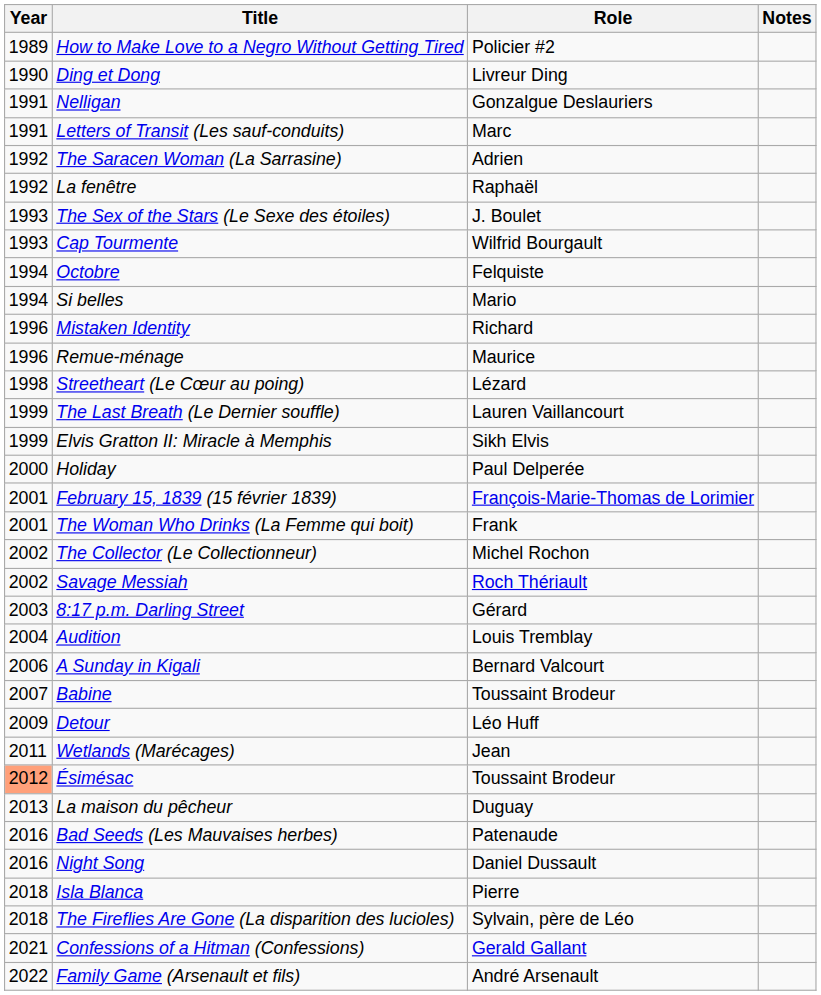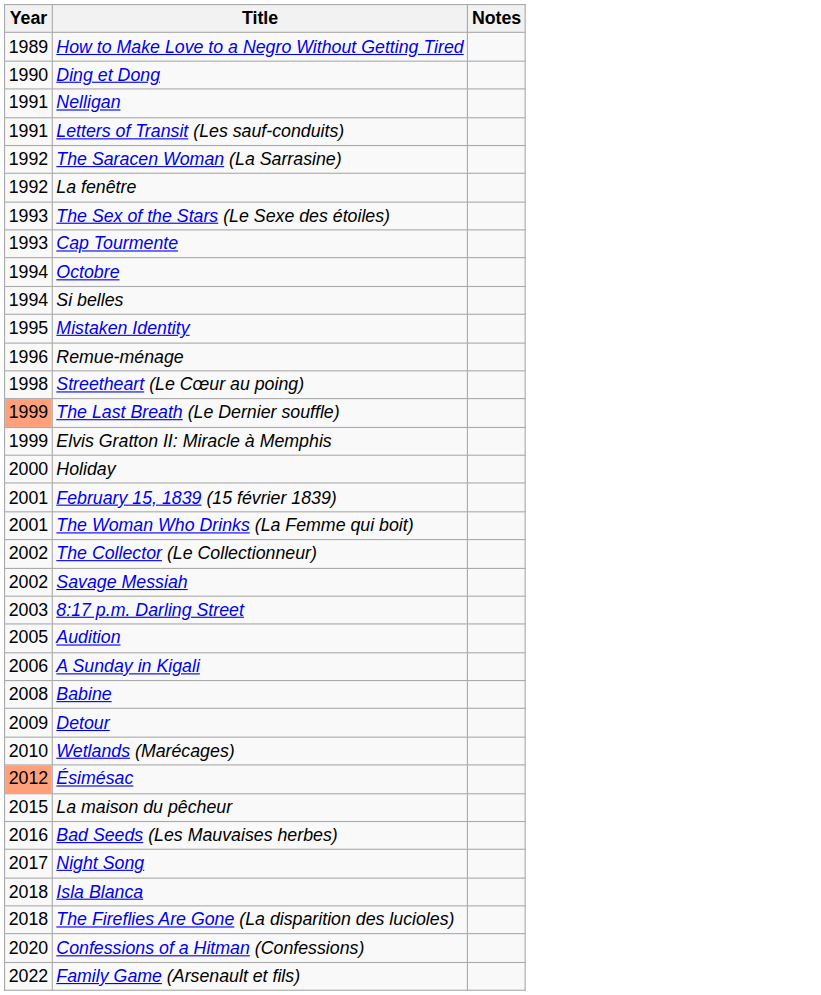- column: Role | Policier #2 | Livreur Ding | Gonzalgue Deslauriers | Marc | Adrien | Raphaël | J. Boulet | Wilfrid Bourgault | Felquiste | Mario | Richard | Maurice | Lézard | Lauren Vaillancourt | Sikh Elvis | Paul Delperée | François-Marie-Thomas de Lorimier | Frank | Michel Rochon | Roch Thériault | Gérard | Louis Tremblay | Bernard Valcourt | Toussaint Brodeur | Léo Huff | Jean | Toussaint Brodeur | Duguay | Patenaude | Daniel Dussault | Pierre | Sylvain, père de Léo | Gerald Gallant | André Arsenault
Mistaken Identity | Year: 1996 -> 1995
The Last Breath (Le Dernier souffle) | Year: no background -> lightsalmon background
Audition | Year: 2004 -> 2005
Babine | Year: 2007 -> 2008
Wetlands (Marécages) | Year: 2011 -> 2010
La maison du pêcheur | Year: 2013 -> 2015
Night Song | Year: 2016 -> 2017
Confessions of a Hitman (Confessions) | Year: 2021 -> 2020
